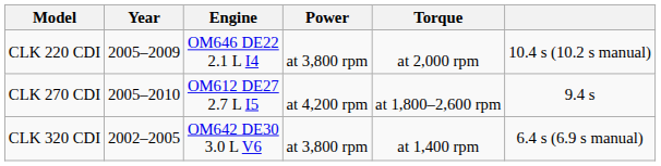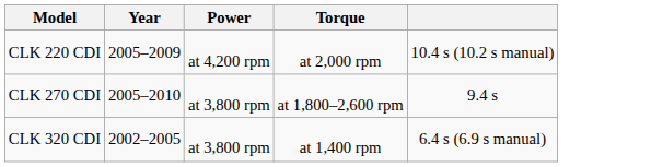- column: Engine | OM646 DE22 2.1 L I4 | OM612 DE27 2.7 L I5 | OM642 DE30 3.0 L V6
CLK 220 CDI | Power: at 3,800 rpm -> at 4,200 rpm
CLK 270 CDI | Power: at 4,200 rpm -> at 3,800 rpm
